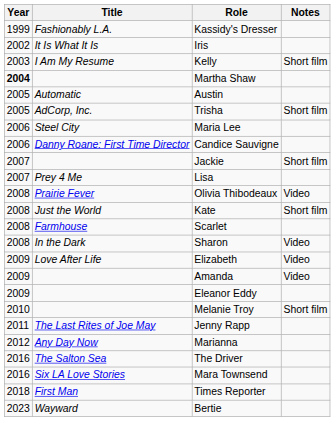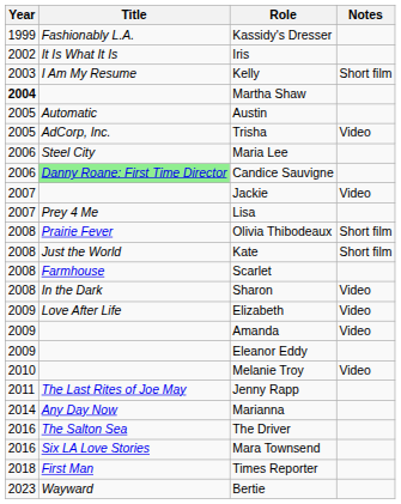Trisha | Notes: Short film -> Video
Candice Sauvigne | Title: no background -> lightgreen background
Jackie | Notes: Short film -> Video
Olivia Thibodeaux | Notes: Video -> Short film
Melanie Troy | Notes: Short film -> Video
Marianna | Year: 2012 -> 2014
